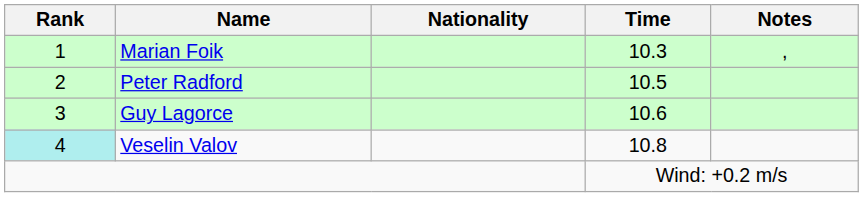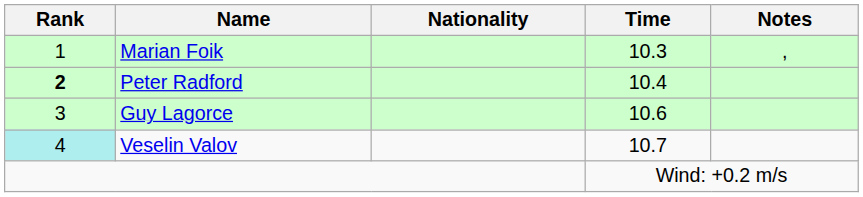Peter Radford | Rank: normal -> bold
Peter Radford | Time: 10.5 -> 10.4
Veselin Valov | Time: 10.8 -> 10.7
